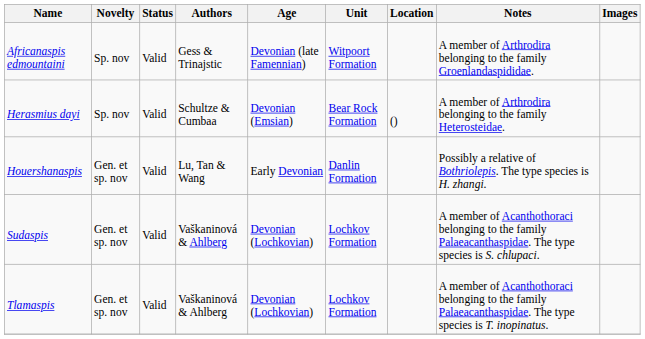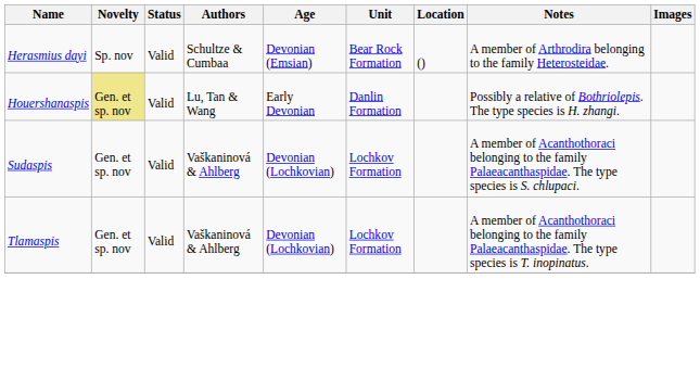- row: Africanaspis edmountaini | Sp. nov | Valid | Gess & Trinajstic | Devonian (late Famennian) | Witpoort Formation | A member of Arthrodira belonging to the family Groenlandaspididae.
Houershanaspis | Novelty: no background -> khaki background
